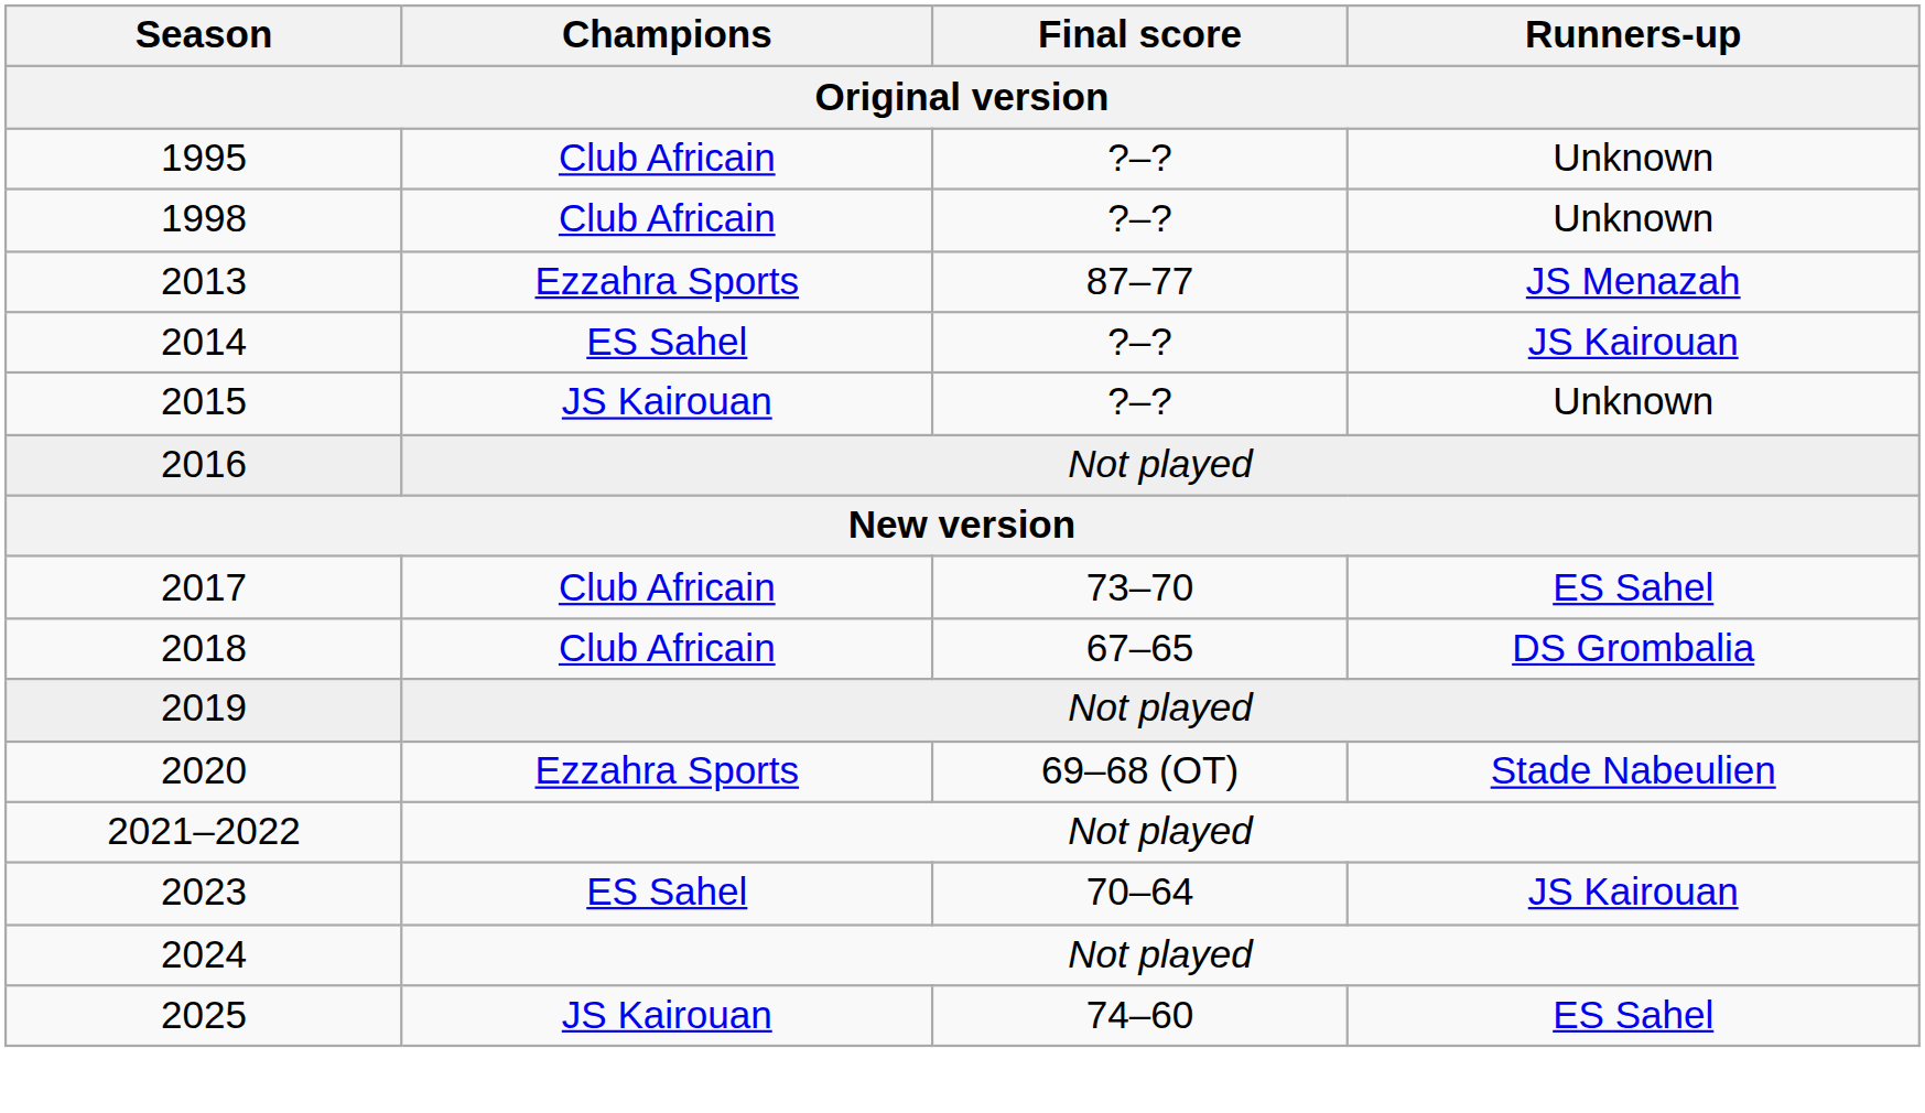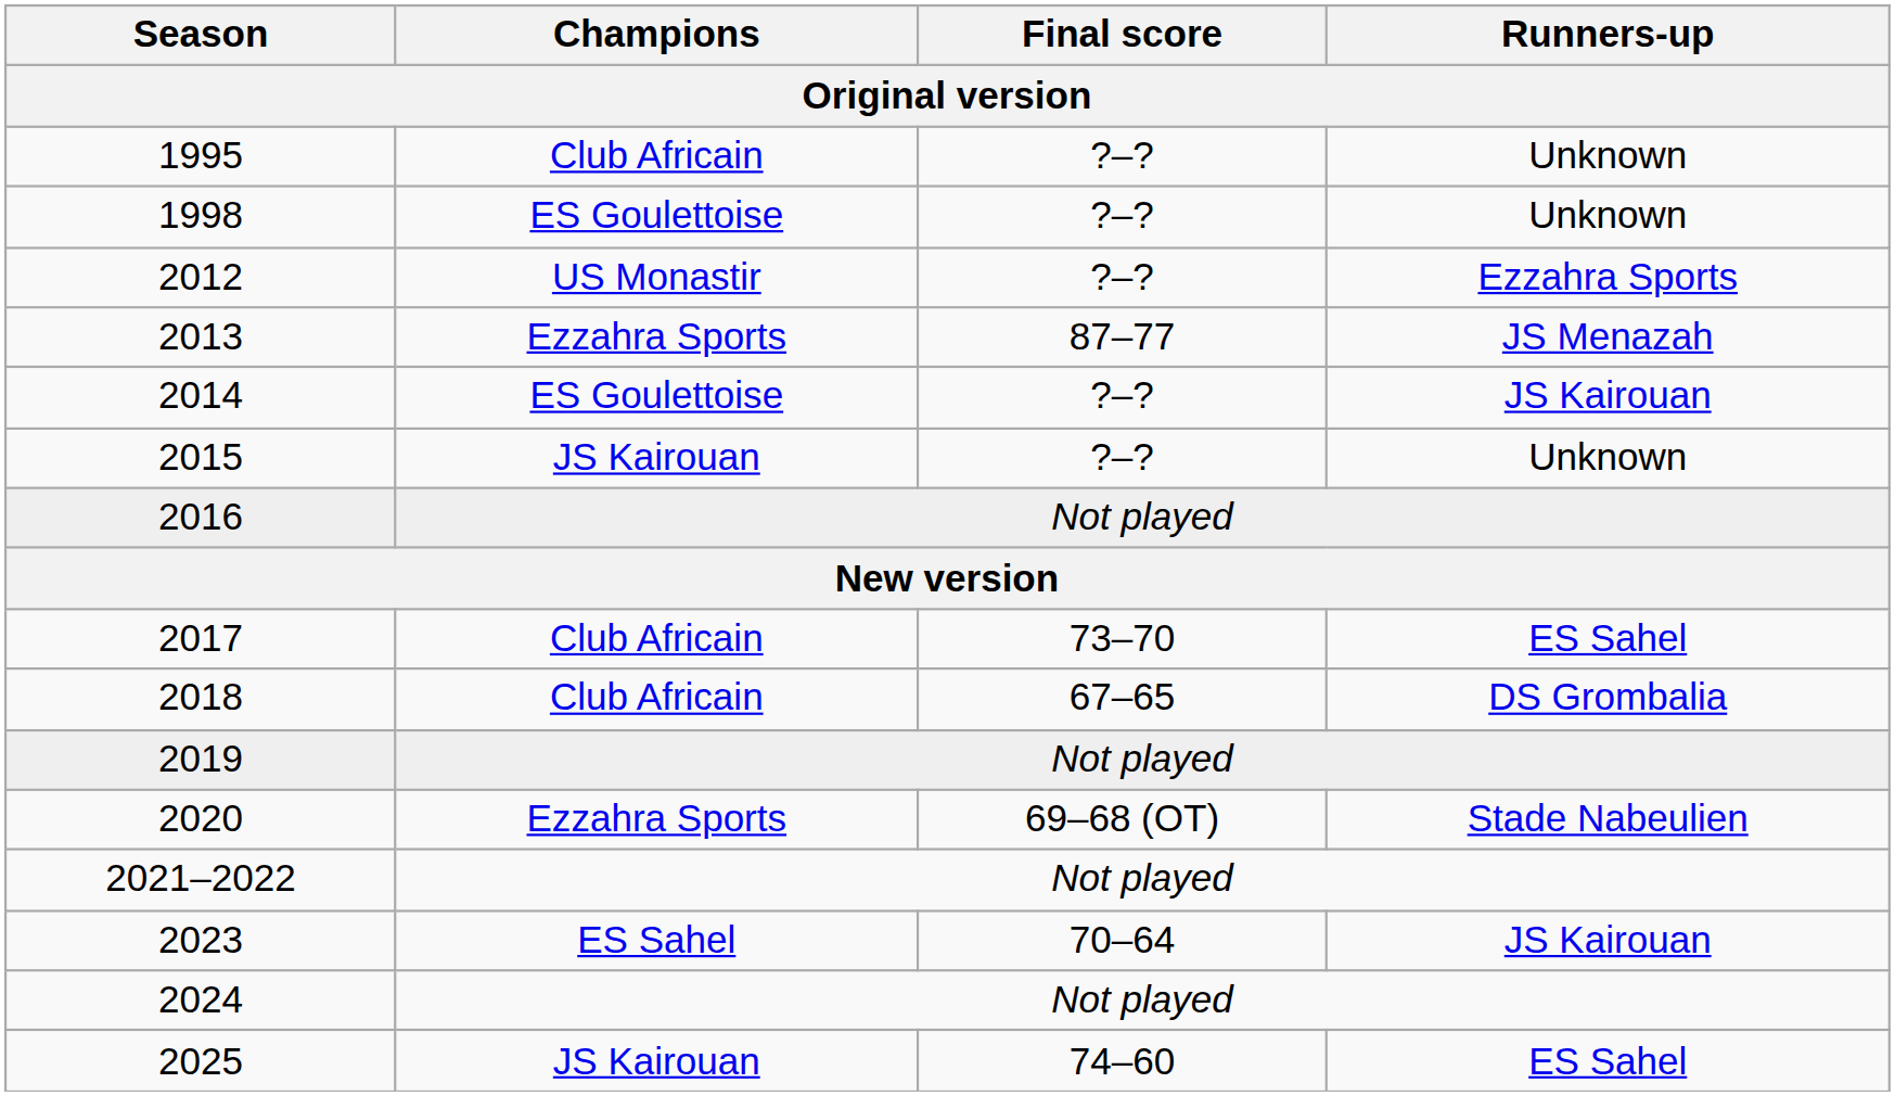1998 | Champions: Club Africain -> ES Goulettoise
+ row: 2012 | US Monastir | ?–? | Ezzahra Sports
2014 | Champions: ES Sahel -> ES Goulettoise
